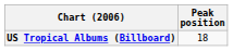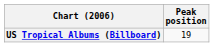US Tropical Albums (Billboard) | Peak position: 18 -> 19
